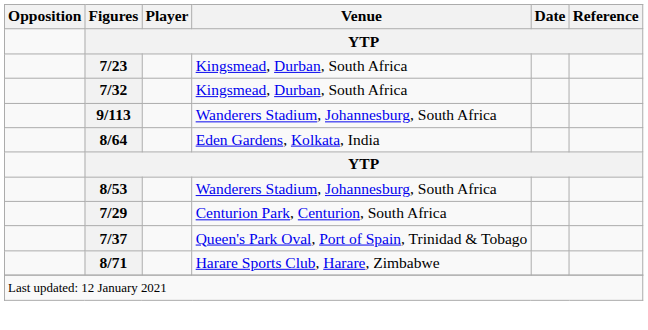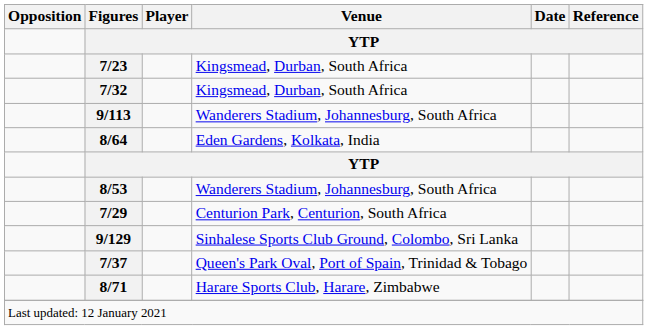+ row: 9/129 | Sinhalese Sports Club Ground, Colombo, Sri Lanka
